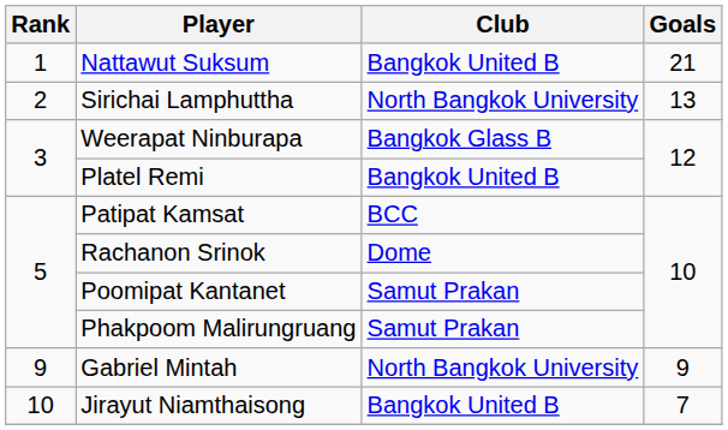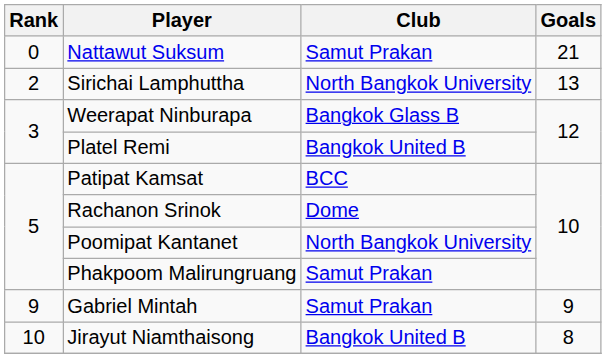Nattawut Suksum | Rank: 1 -> 0
Nattawut Suksum | Club: Bangkok United B -> Samut Prakan
Poomipat Kantanet | Club: Samut Prakan -> North Bangkok University
Gabriel Mintah | Club: North Bangkok University -> Samut Prakan
Jirayut Niamthaisong | Goals: 7 -> 8
